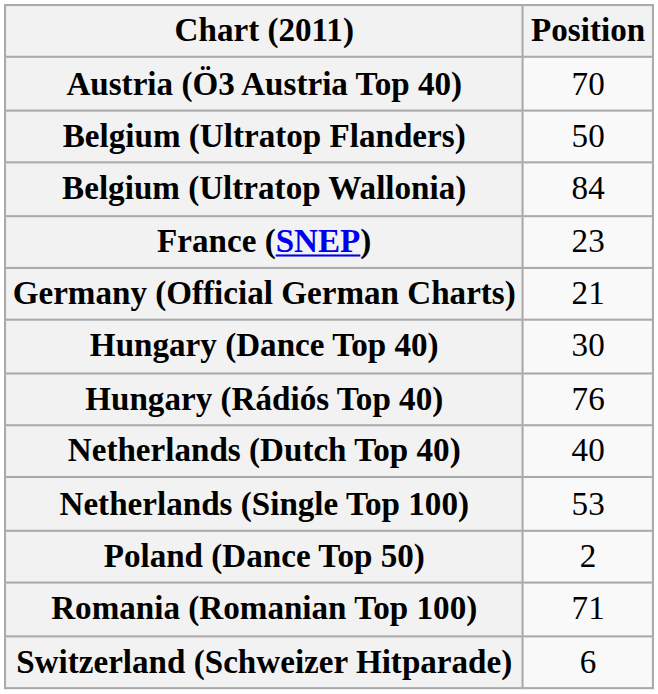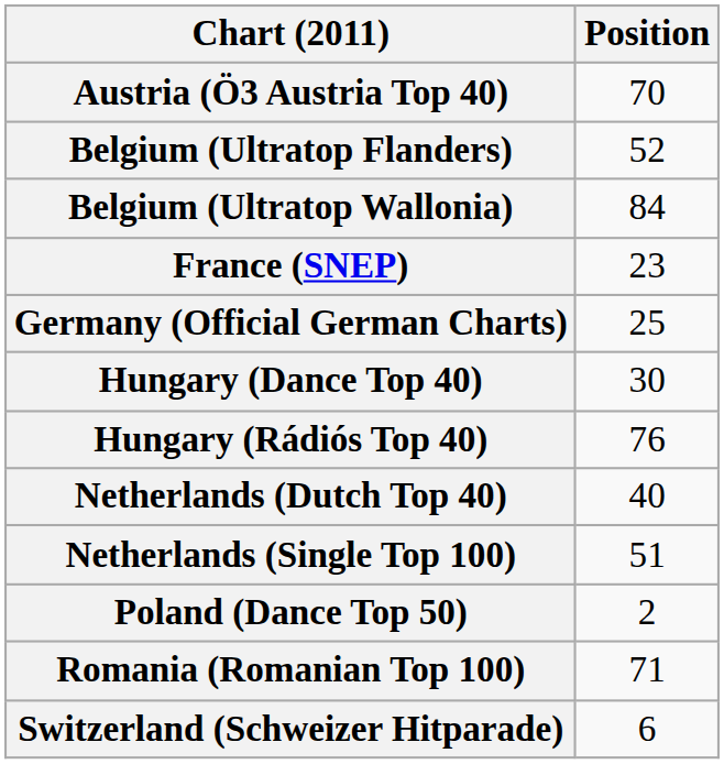Belgium (Ultratop Flanders) | Position: 50 -> 52
Germany (Official German Charts) | Position: 21 -> 25
Netherlands (Single Top 100) | Position: 53 -> 51
